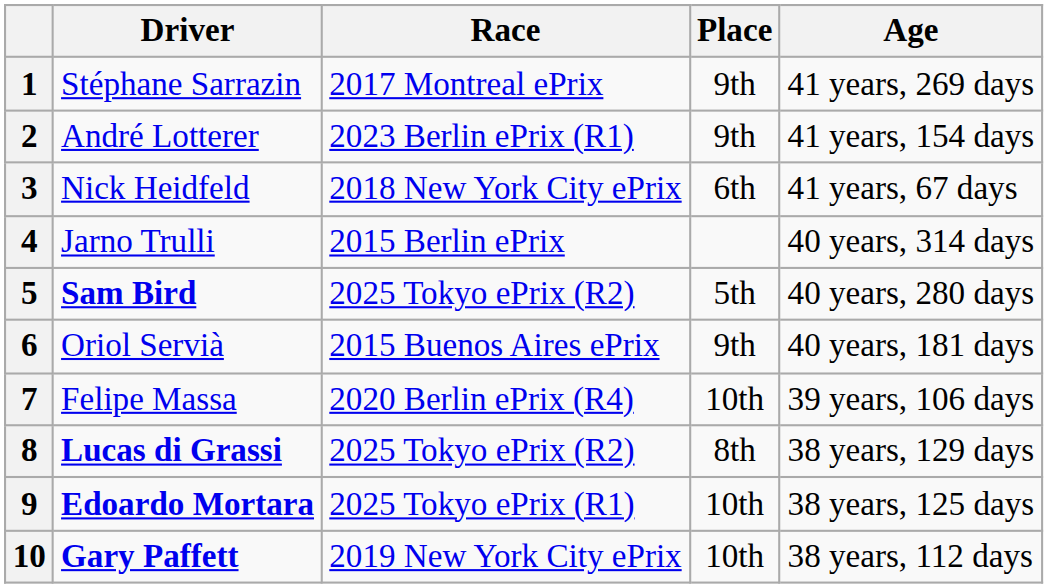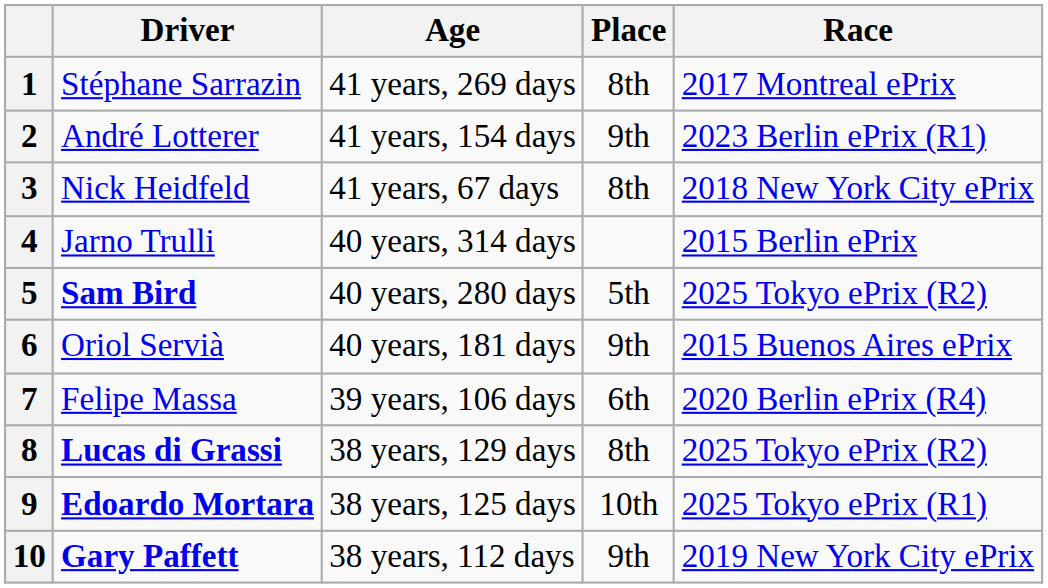columns swapped: Age <-> Race
1 | Place: 9th -> 8th
3 | Place: 6th -> 8th
7 | Place: 10th -> 6th
10 | Place: 10th -> 9th
